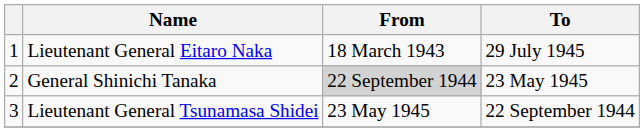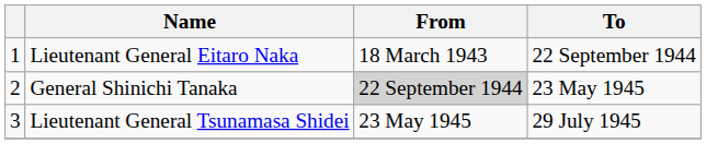Lieutenant General Eitaro Naka | To: 29 July 1945 -> 22 September 1944
Lieutenant General Tsunamasa Shidei | To: 22 September 1944 -> 29 July 1945
